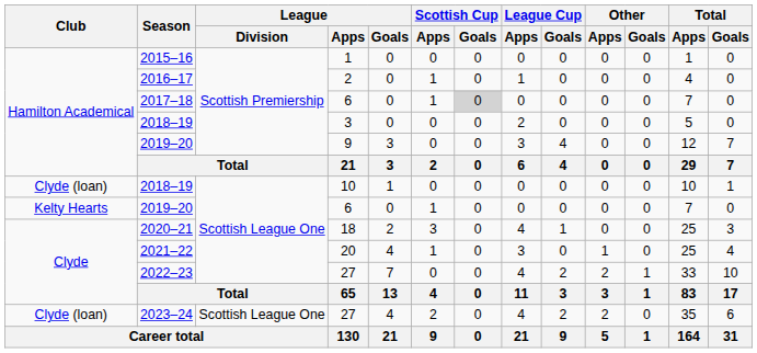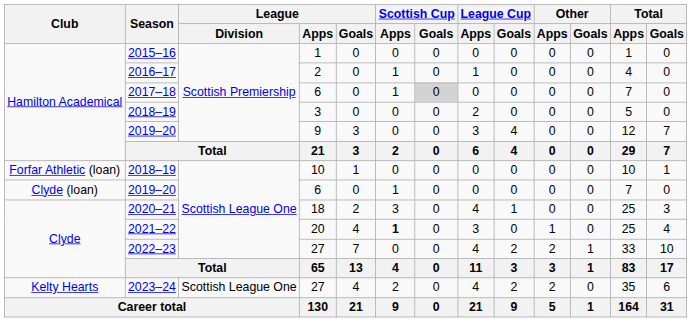2018–19 / 10 | Club: Clyde (loan) -> Forfar Athletic (loan)
2019–20 / 6 | Club: Kelty Hearts -> Clyde (loan)
2021–22 | Scottish Cup / Apps: normal -> bold
2023–24 | Club: Clyde (loan) -> Kelty Hearts
